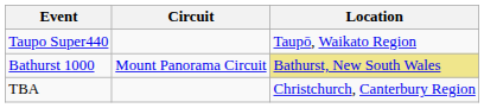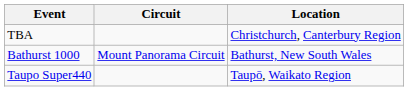rows swapped: Taupo Super440 <-> TBA
Bathurst 1000 | Location: khaki background -> no background
